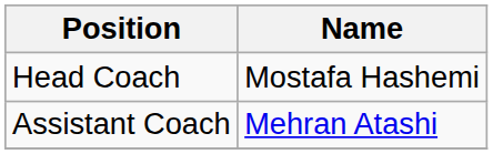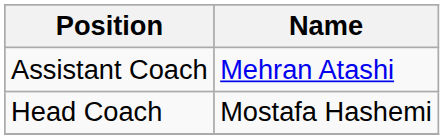rows swapped: Head Coach <-> Assistant Coach
